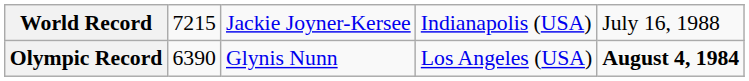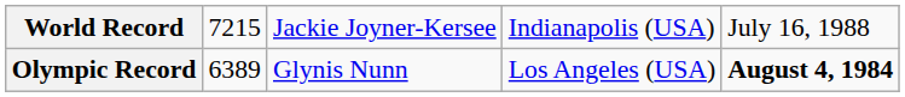Olympic Record | column 2: 6390 -> 6389
